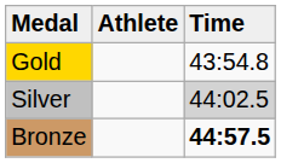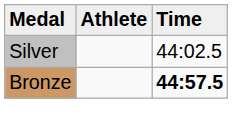- row: Gold | 43:54.8
Silver | Time: lightgrey background -> no background
